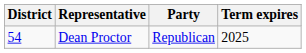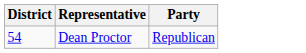- column: Term expires | 2025
